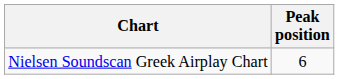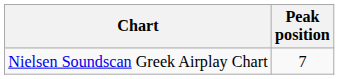Nielsen Soundscan Greek Airplay Chart | Peak position: 6 -> 7
